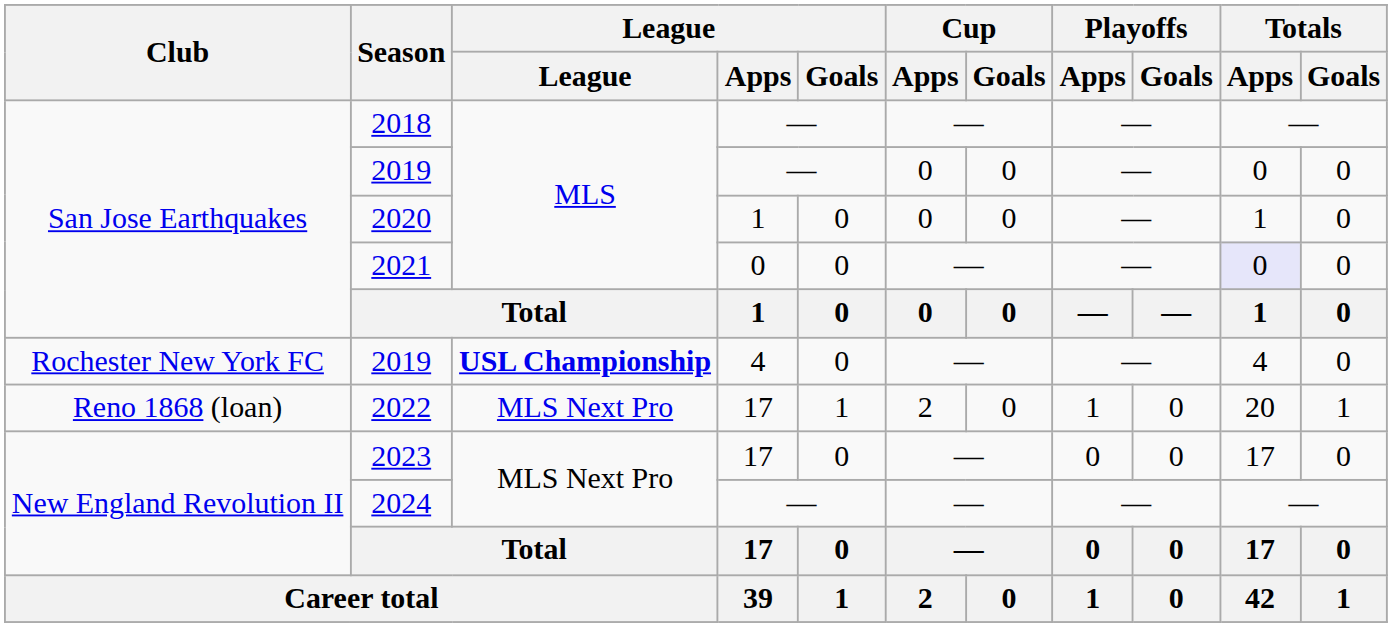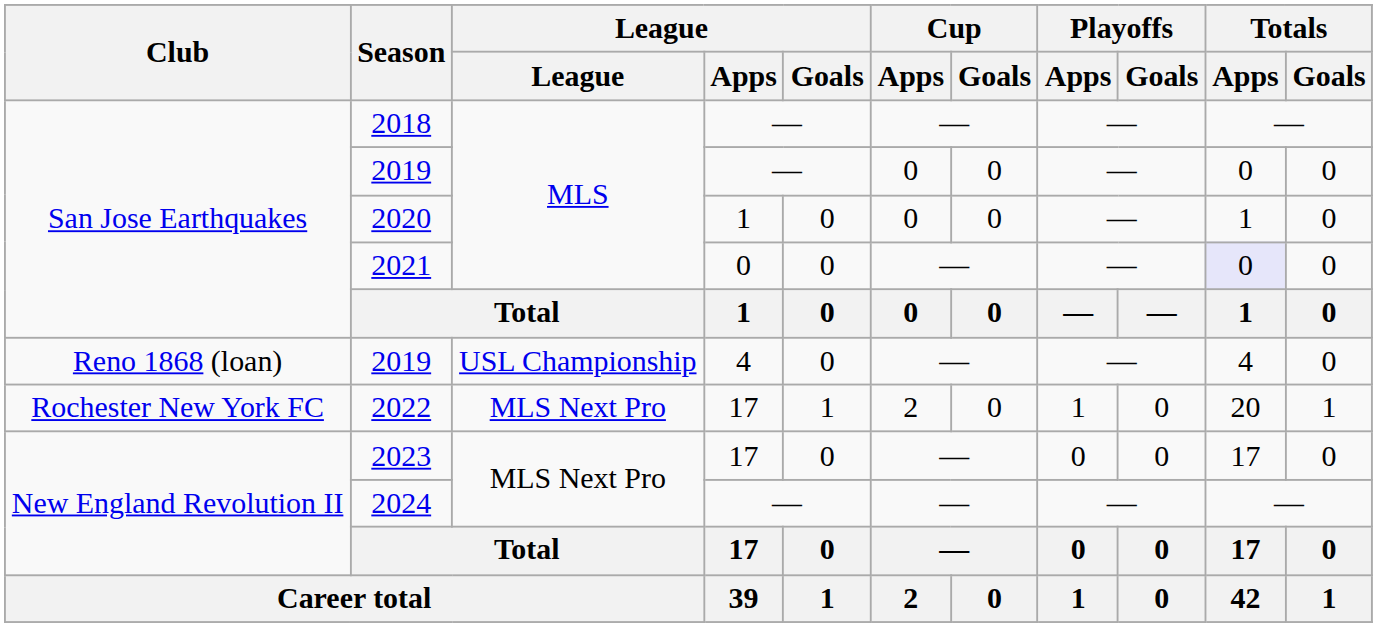2019 / 4 | Club: Rochester New York FC -> Reno 1868 (loan)
2019 / 4 | League: bold -> normal
2022 | Club: Reno 1868 (loan) -> Rochester New York FC
